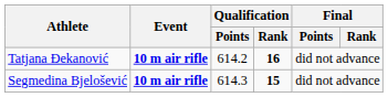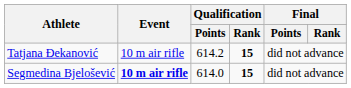Tatjana Đekanović | Event: bold -> normal
Tatjana Đekanović | Qualification / Rank: 16 -> 15
Segmedina Bjelošević | Qualification / Points: 614.3 -> 614.0
